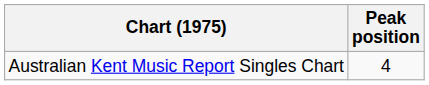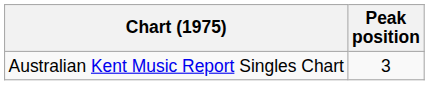Australian Kent Music Report Singles Chart | Peak position: 4 -> 3
